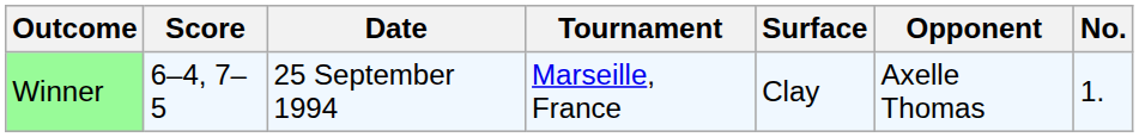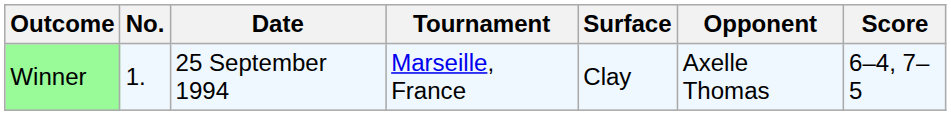columns swapped: No. <-> Score
